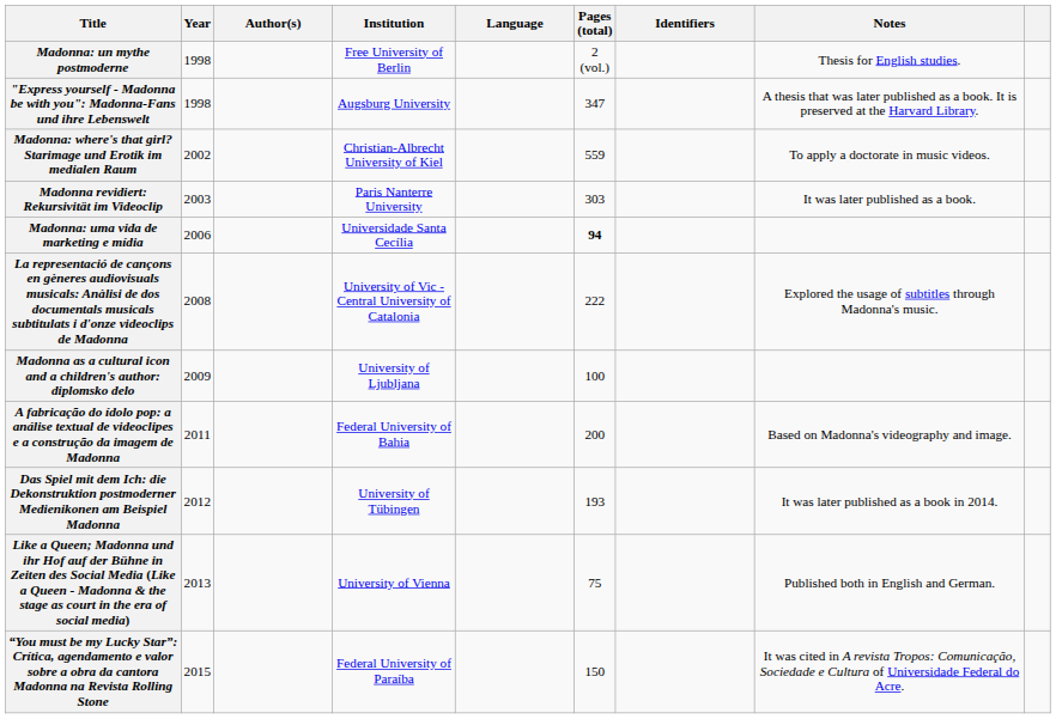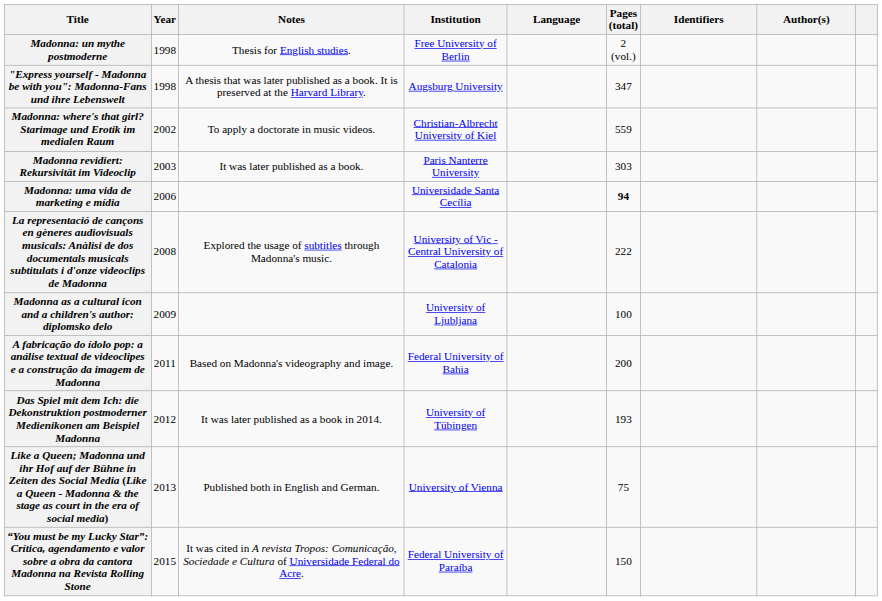columns swapped: Author(s) <-> Notes
